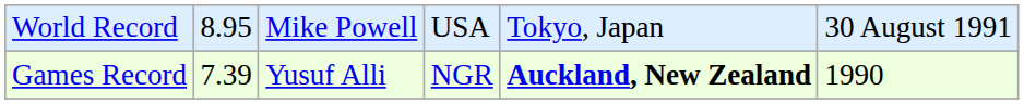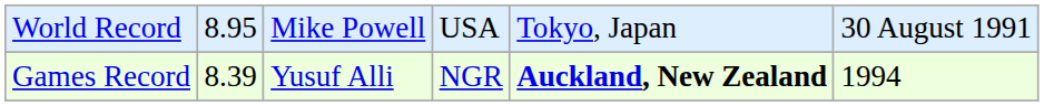Games Record | column 2: 7.39 -> 8.39
Games Record | column 6: 1990 -> 1994
